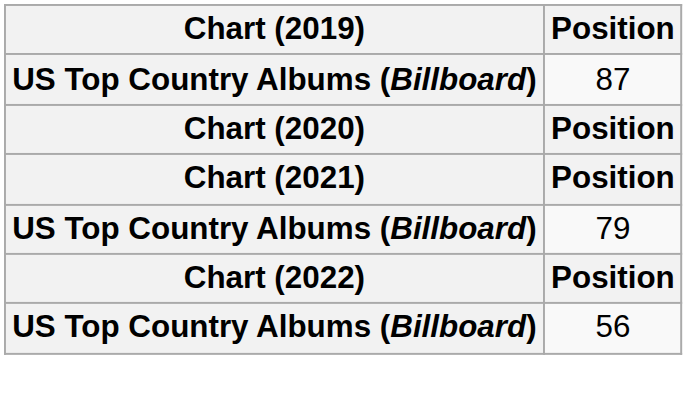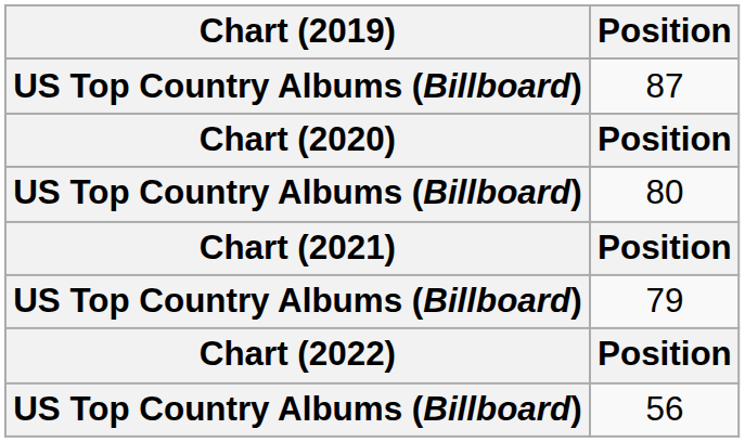+ row: US Top Country Albums (Billboard) | 80
